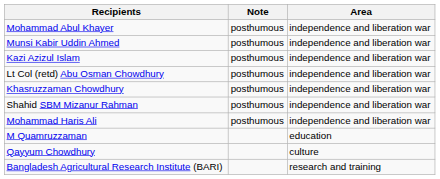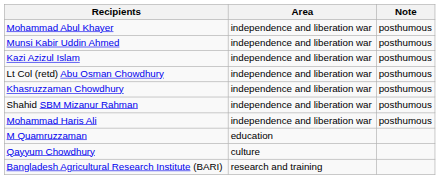columns swapped: Area <-> Note
